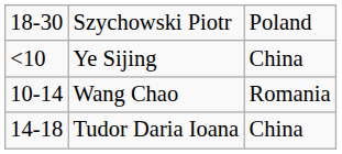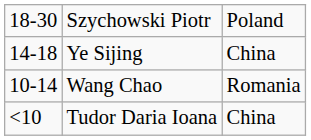Ye Sijing | column 1: <10 -> 14-18
Tudor Daria Ioana | column 1: 14-18 -> <10
